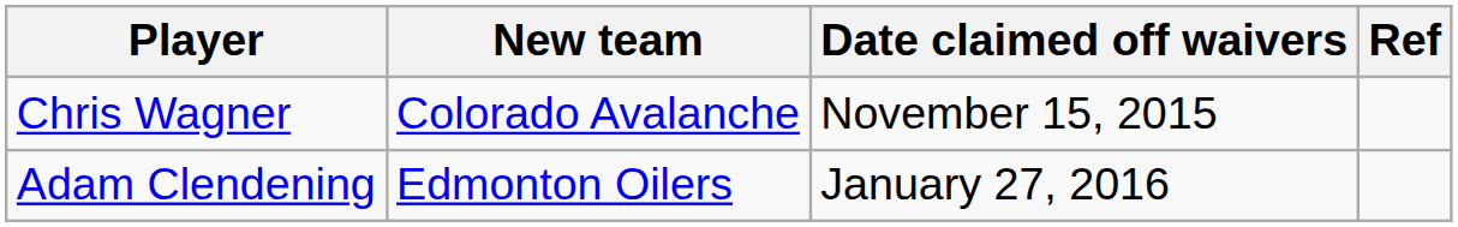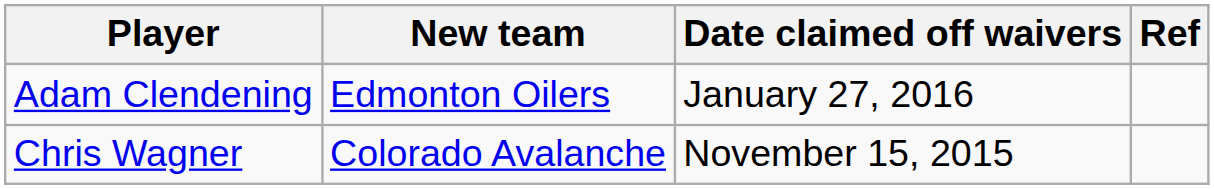rows swapped: Chris Wagner <-> Adam Clendening
